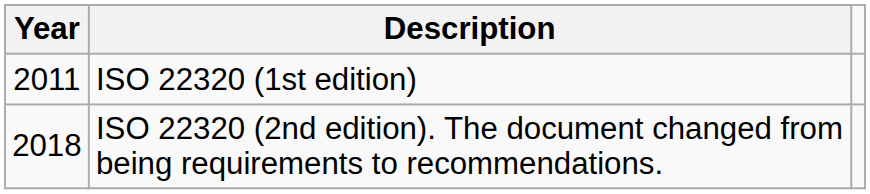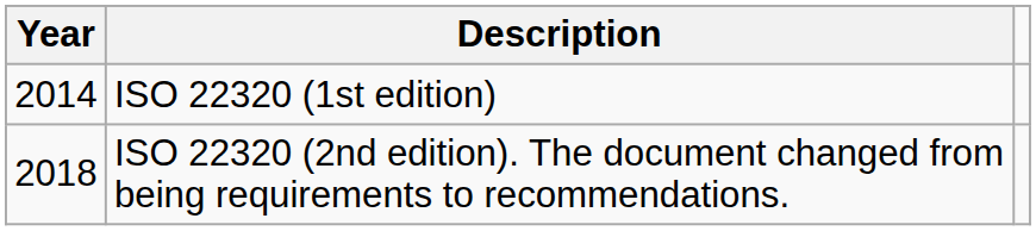ISO 22320 (1st edition) | Year: 2011 -> 2014
